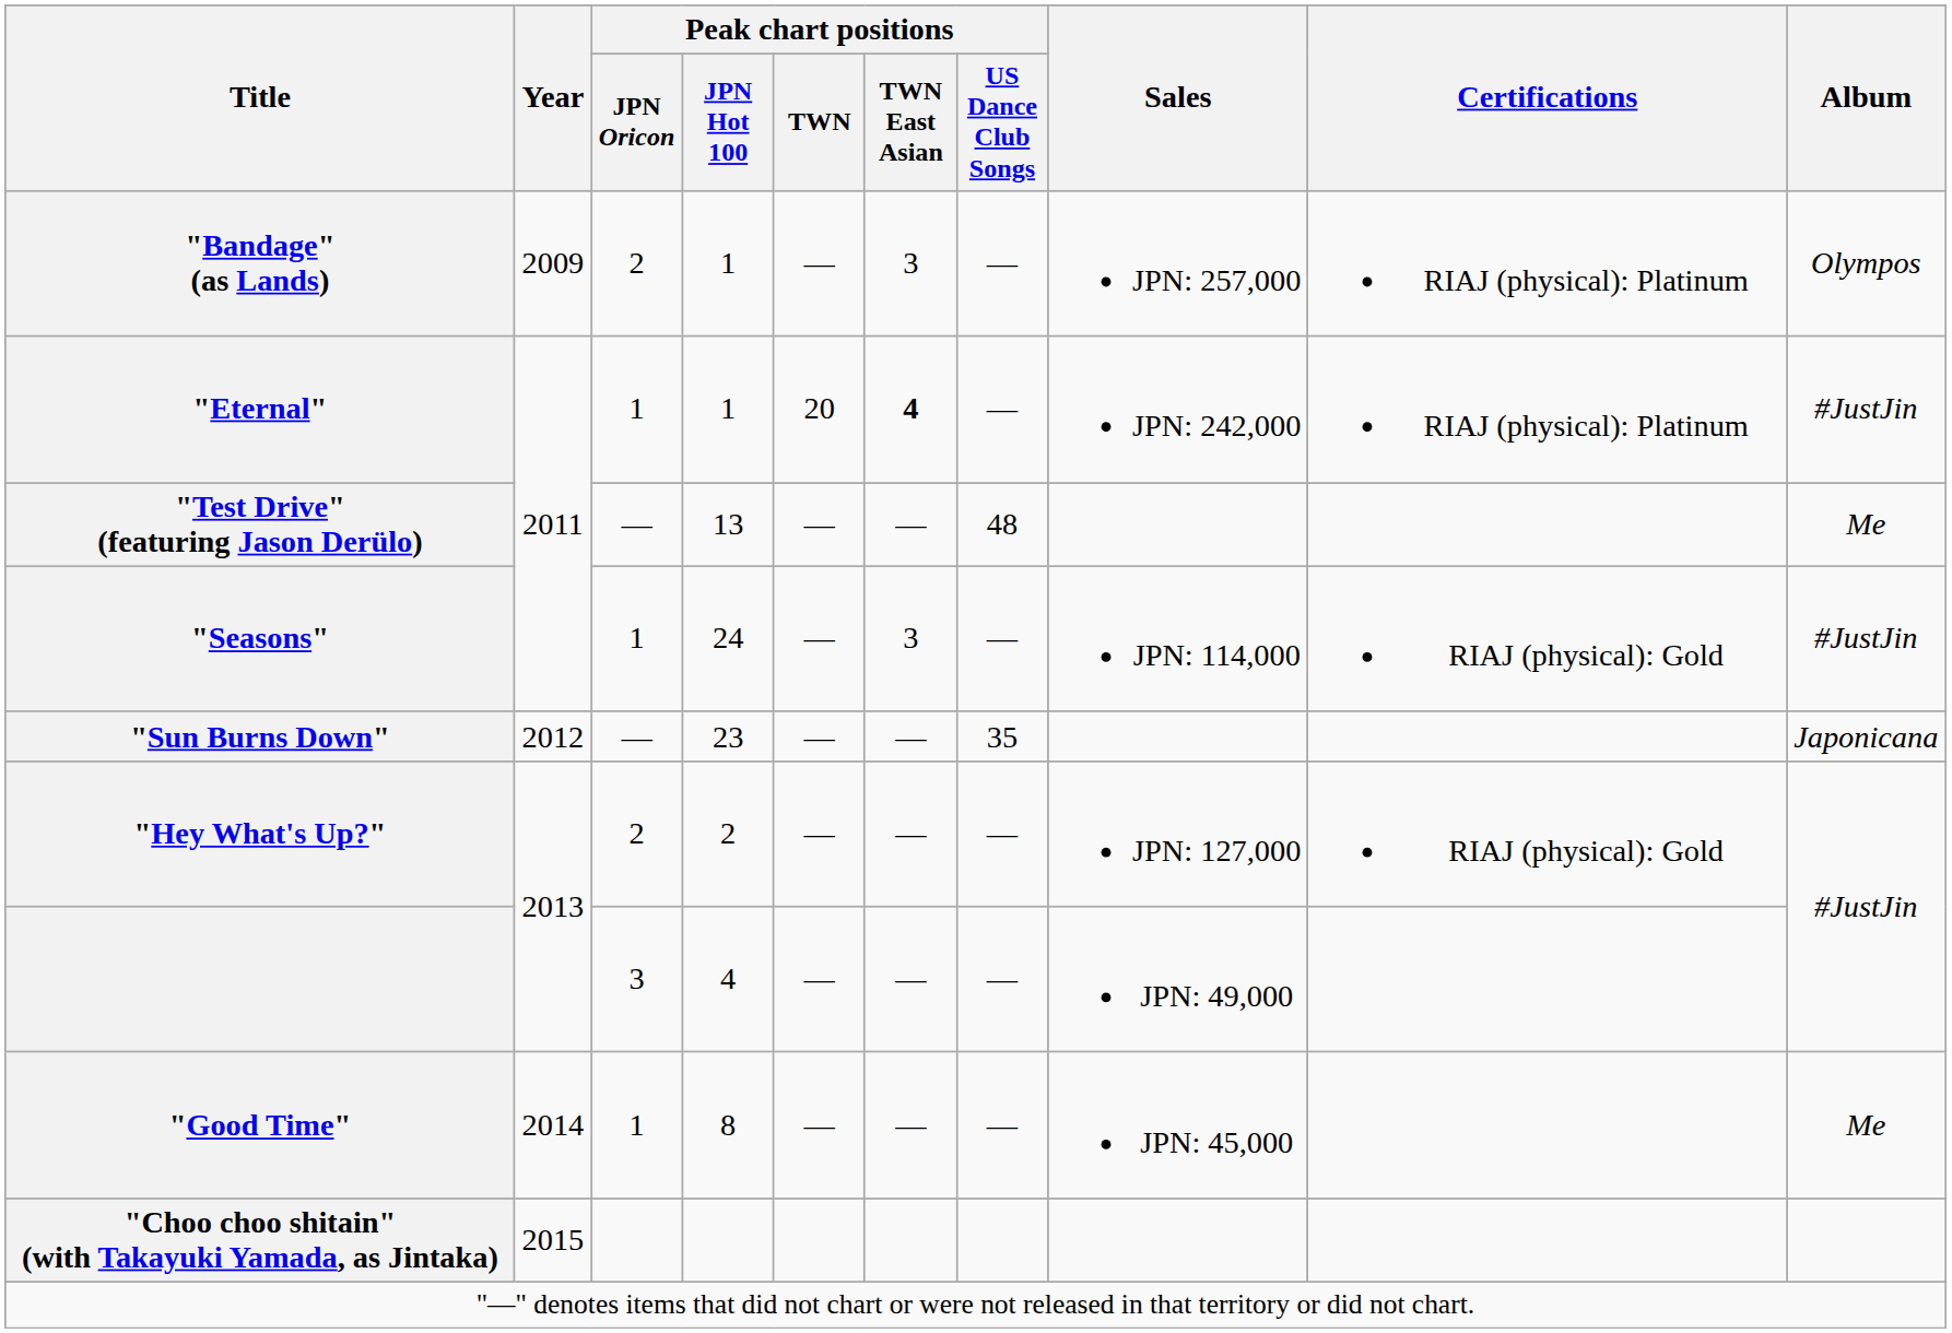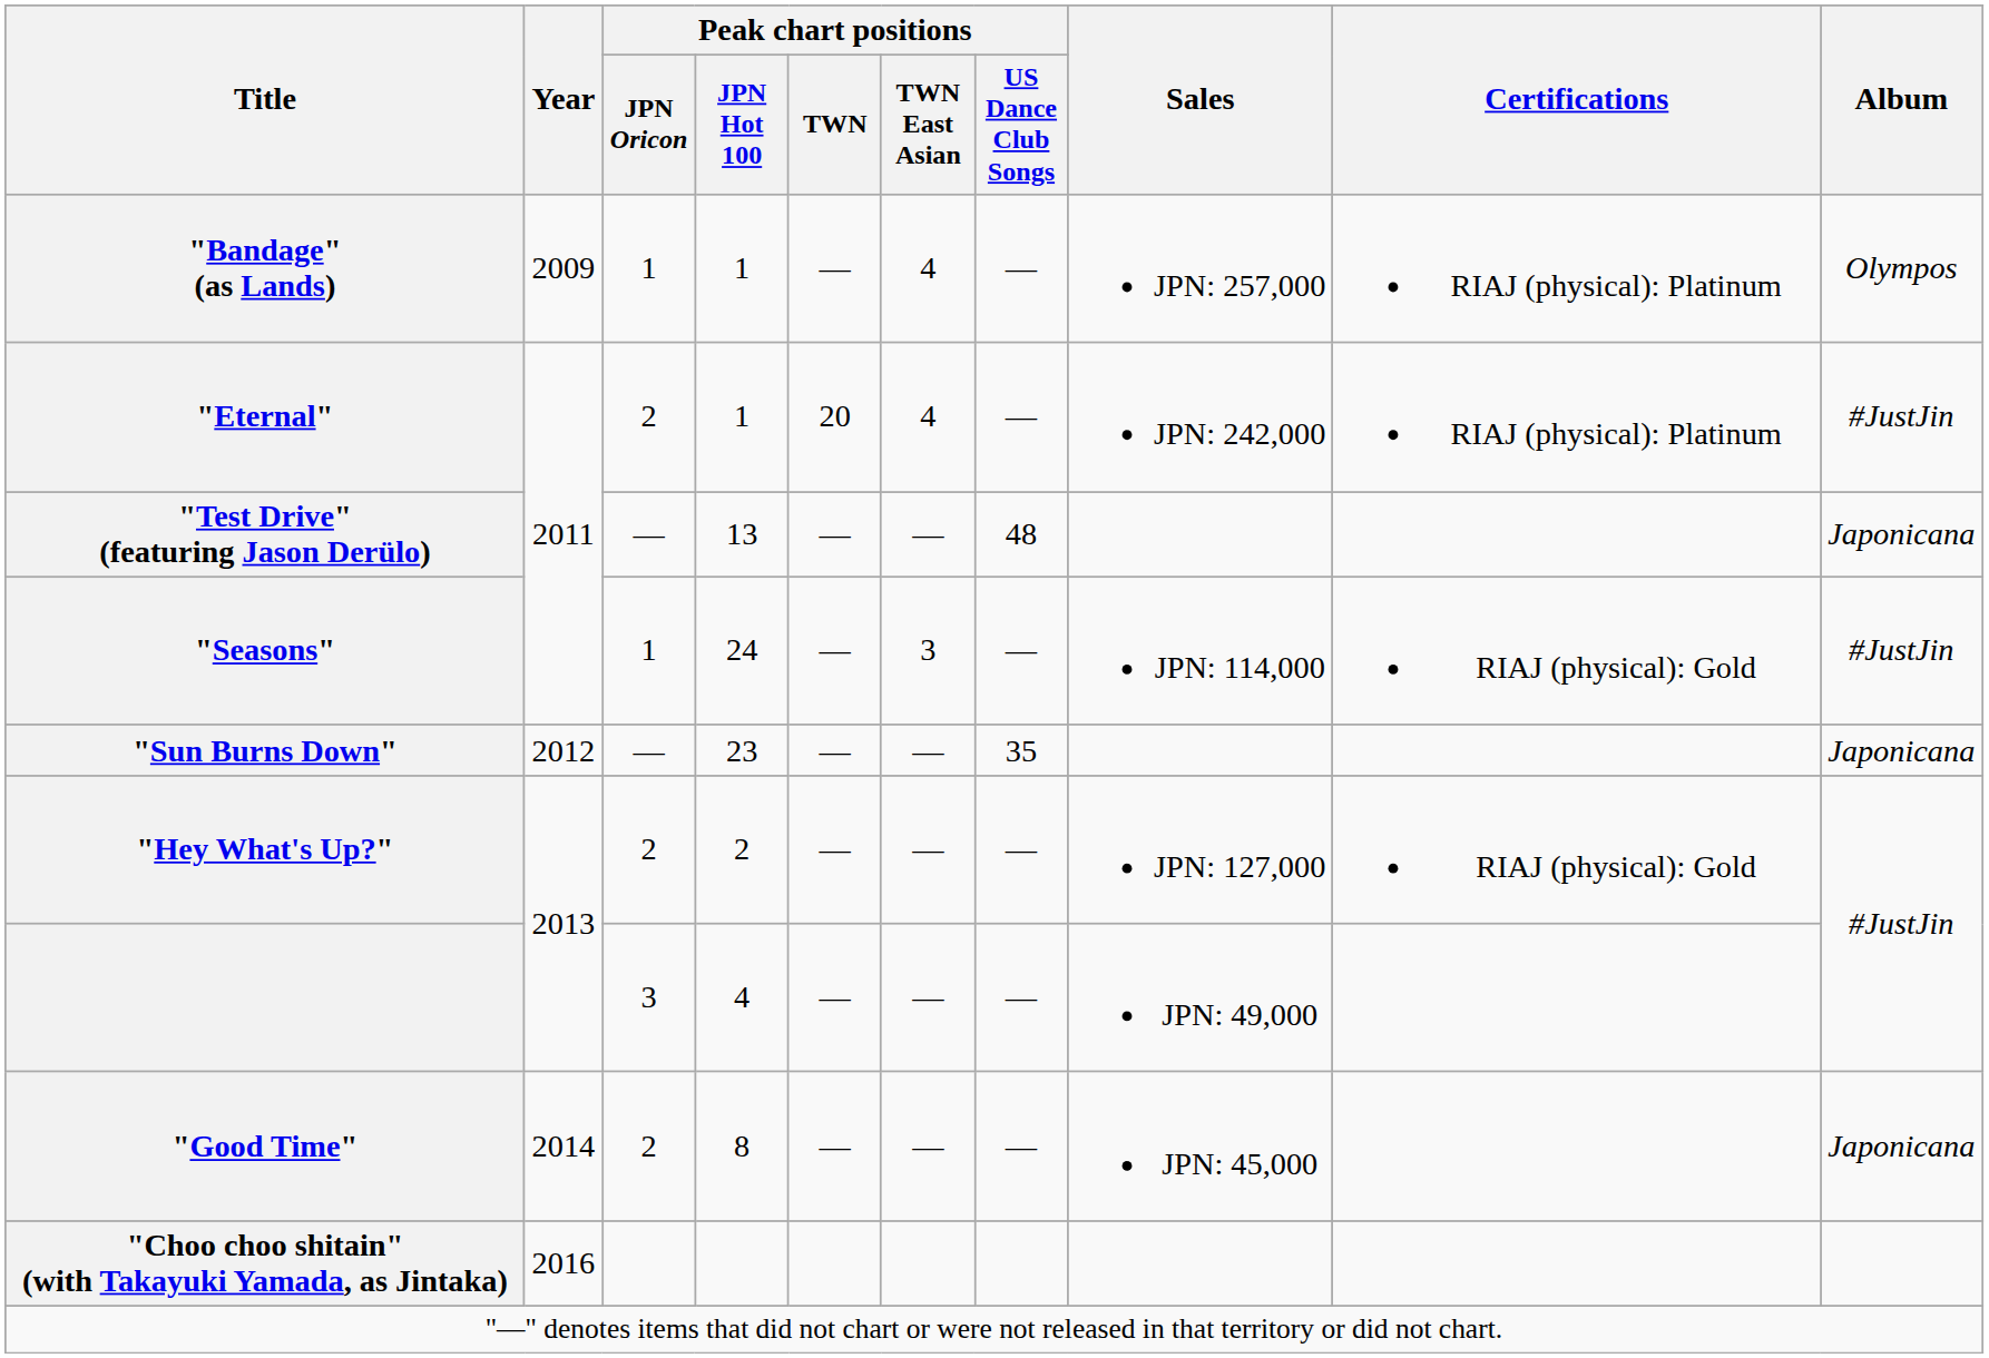"Bandage" (as Lands) | Peak chart positions / JPN Oricon: 2 -> 1
"Bandage" (as Lands) | Peak chart positions / TWN East Asian: 3 -> 4
"Eternal" | Peak chart positions / JPN Oricon: 1 -> 2
"Eternal" | Peak chart positions / TWN East Asian: bold -> normal
"Test Drive" (featuring Jason Derülo) | Album: Me -> Japonicana
"Good Time" | Peak chart positions / JPN Oricon: 1 -> 2
"Good Time" | Album: Me -> Japonicana
"Choo choo shitain" (with Takayuki Yamada, as Jintaka) | Year: 2015 -> 2016
